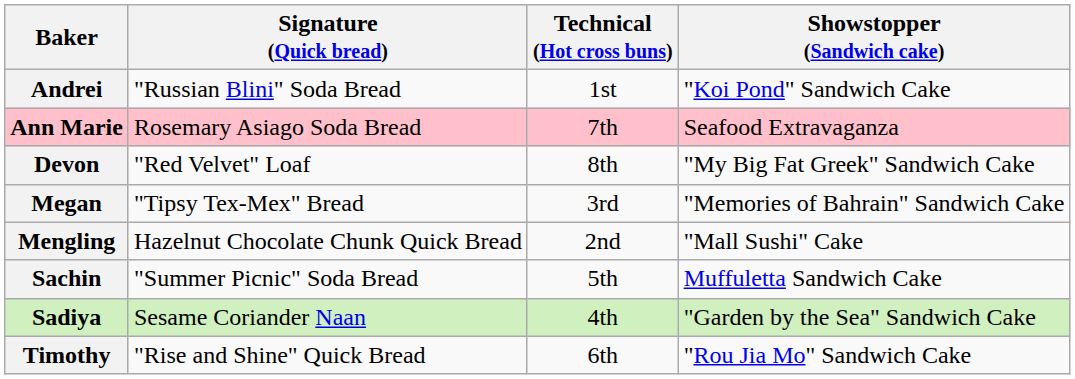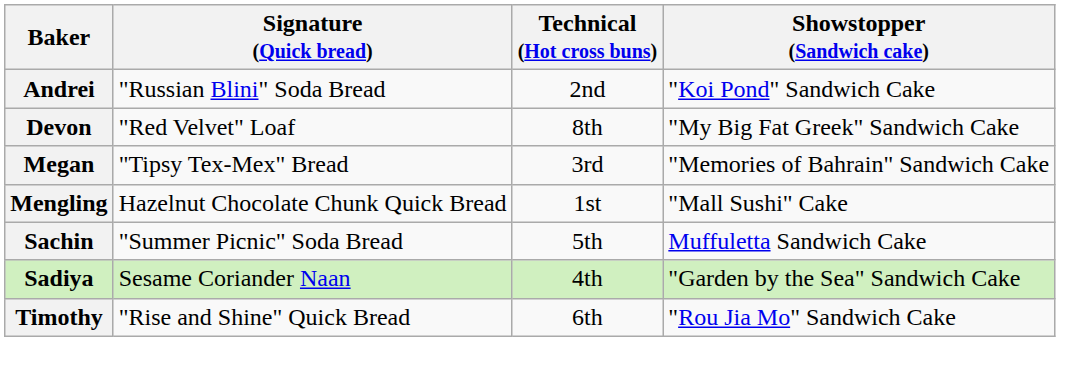Andrei | Technical (Hot cross buns): 1st -> 2nd
- row: Ann Marie | Rosemary Asiago Soda Bread | 7th | Seafood Extravaganza
Mengling | Technical (Hot cross buns): 2nd -> 1st
